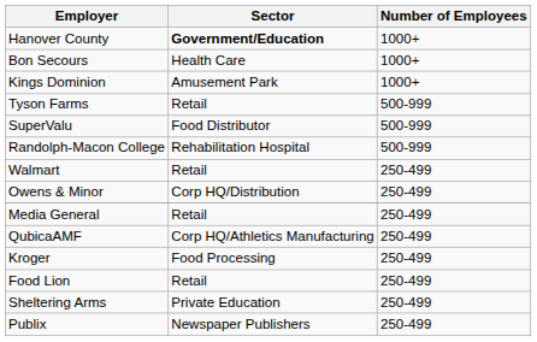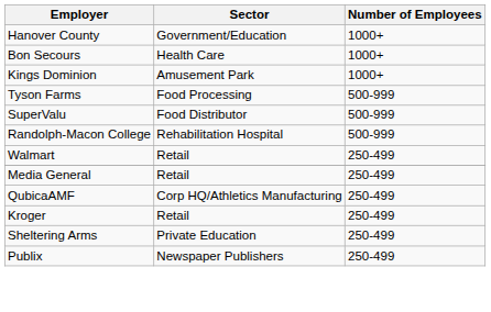Hanover County | Sector: bold -> normal
Tyson Farms | Sector: Retail -> Food Processing
- row: Owens & Minor | Corp HQ/Distribution | 250-499
Kroger | Sector: Food Processing -> Retail
- row: Food Lion | Retail | 250-499
